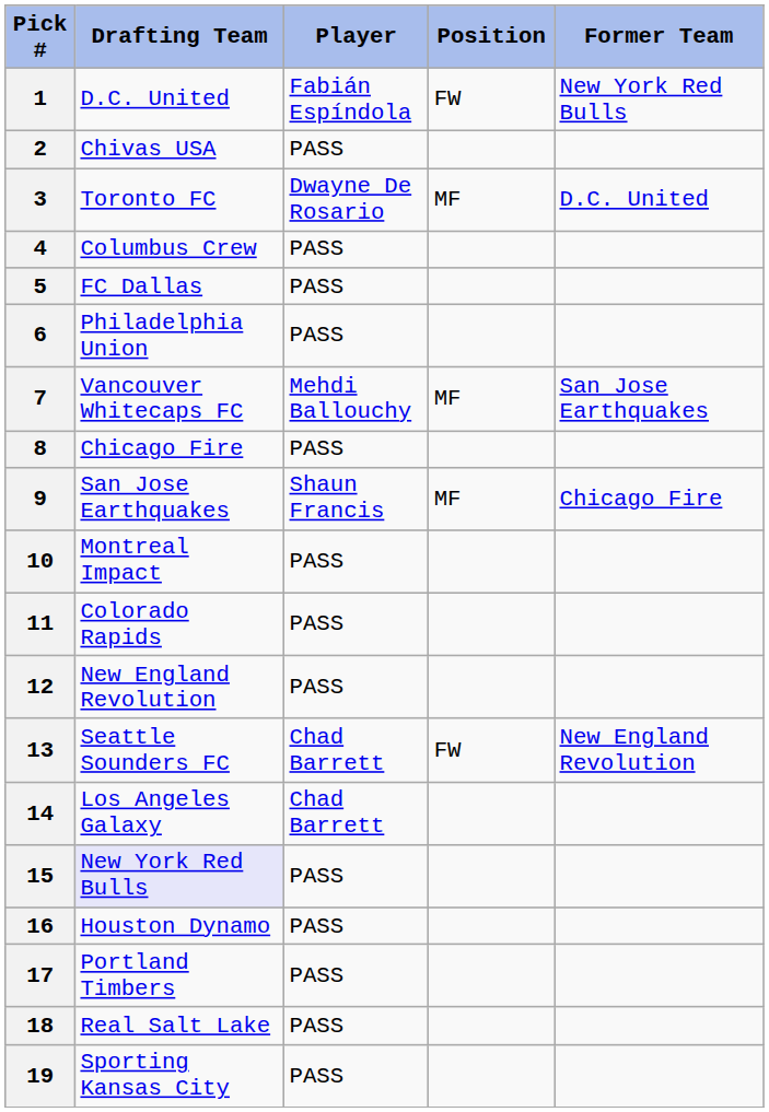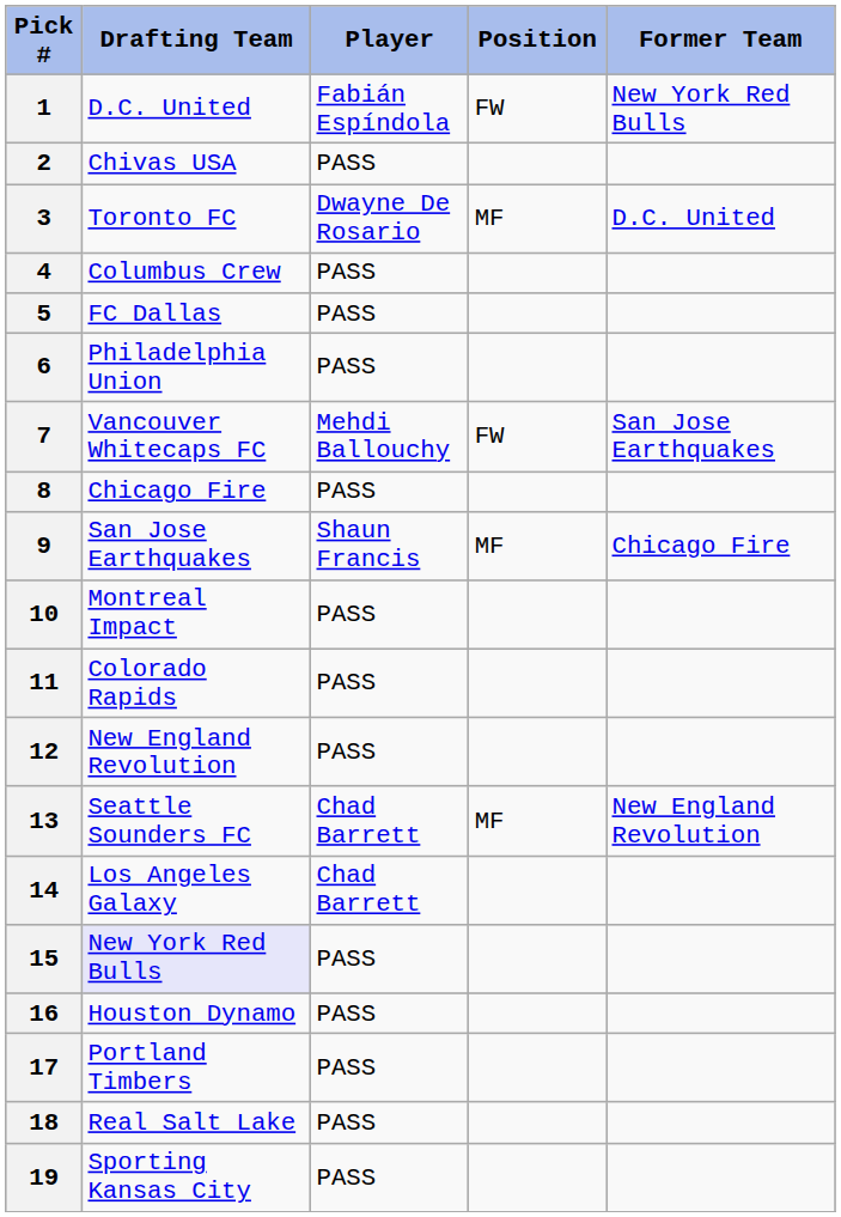7 | Position: MF -> FW
13 | Position: FW -> MF
